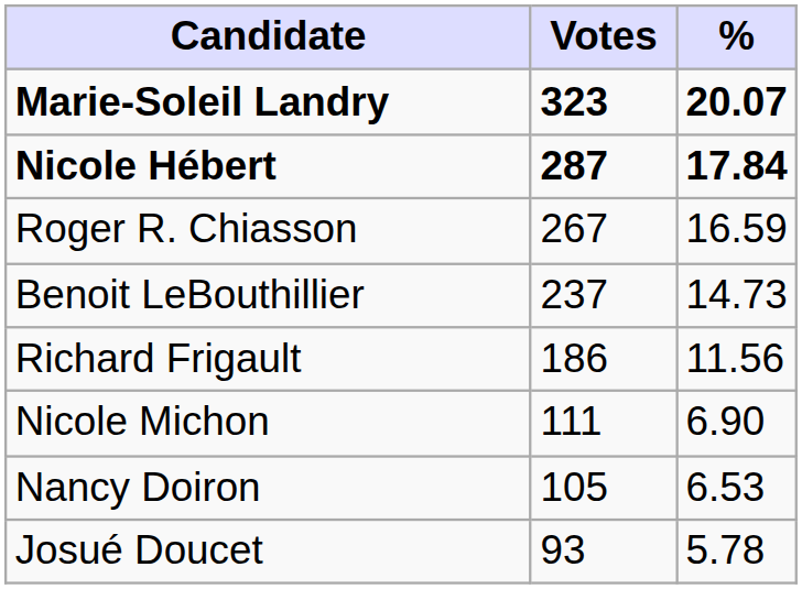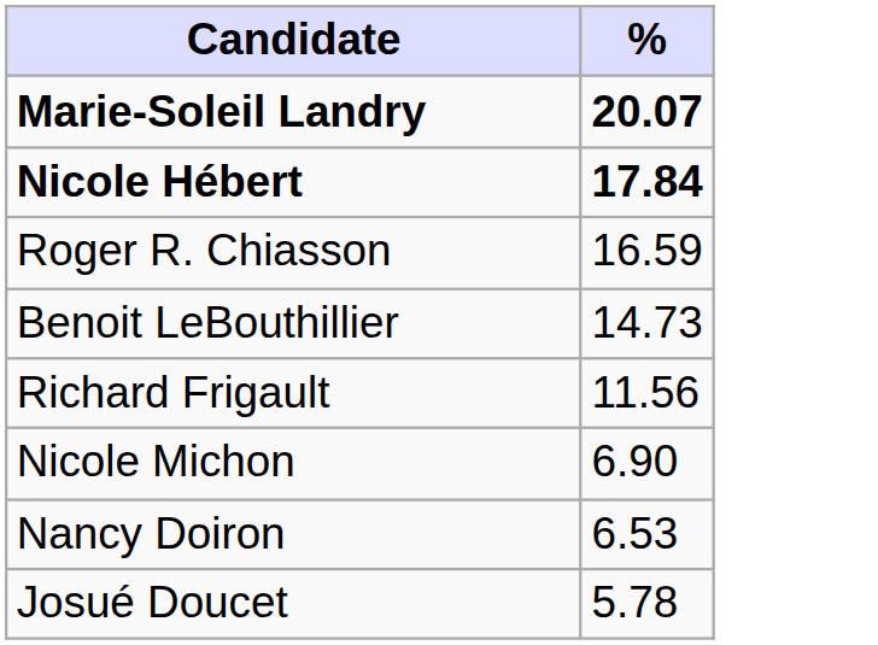- column: Votes | 323 | 287 | 267 | 237 | 186 | 111 | 105 | 93
